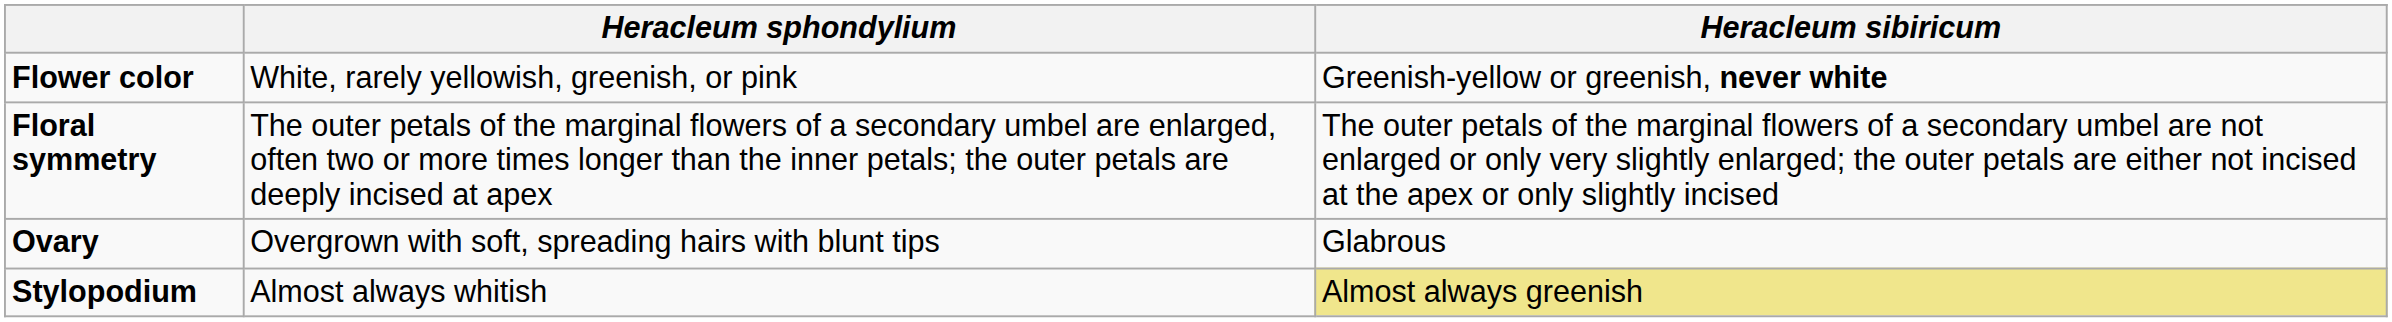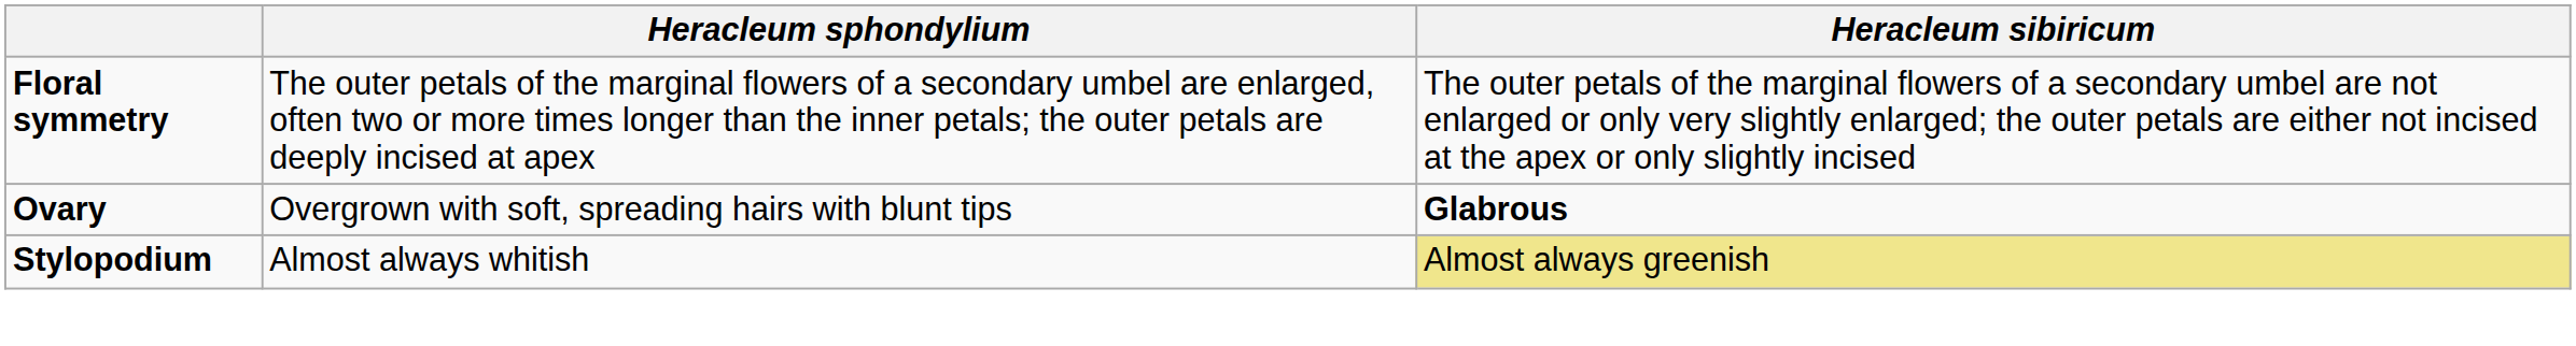- row: Flower color | White, rarely yellowish, greenish, or pink | Greenish-yellow or greenish, never white
Ovary | Heracleum sibiricum: normal -> bold
